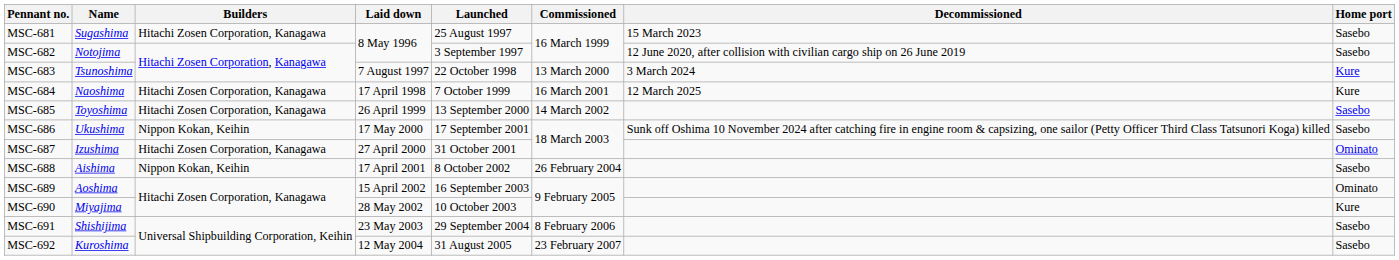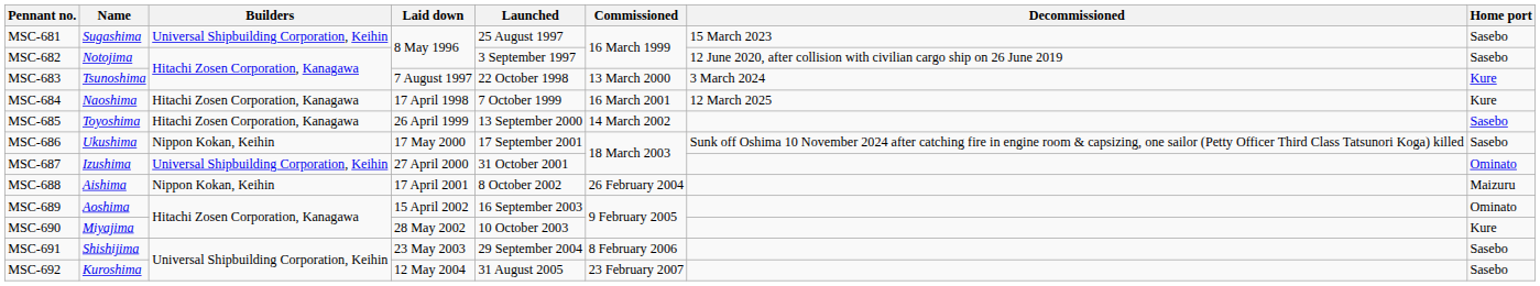MSC-681 | Builders: Hitachi Zosen Corporation, Kanagawa -> Universal Shipbuilding Corporation, Keihin
MSC-687 | Builders: Hitachi Zosen Corporation, Kanagawa -> Universal Shipbuilding Corporation, Keihin
MSC-688 | Home port: Sasebo -> Maizuru
